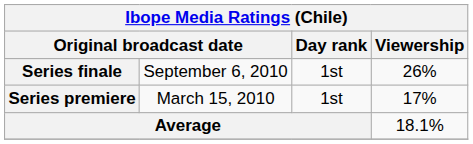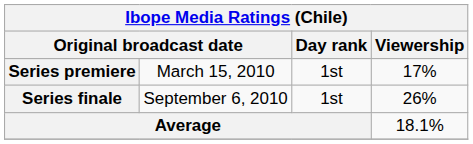rows swapped: Series premiere <-> Series finale
